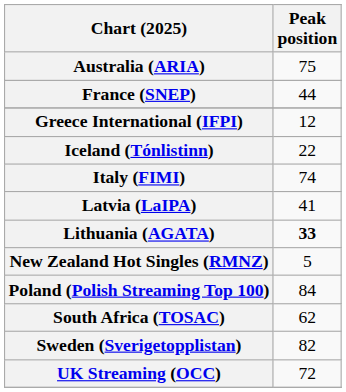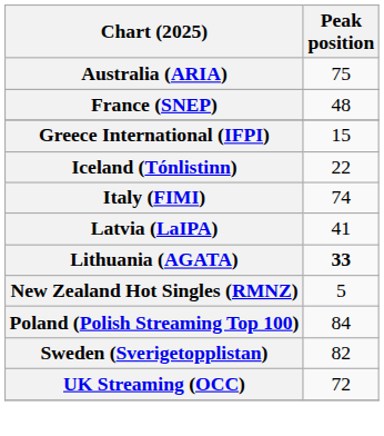France (SNEP) | Peak position: 44 -> 48
Greece International (IFPI) | Peak position: 12 -> 15
- row: South Africa (TOSAC) | 62
